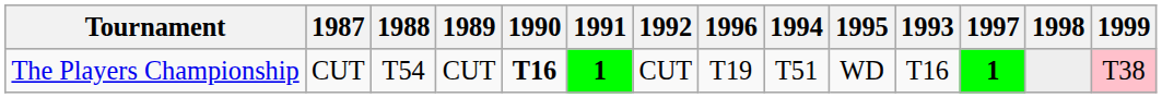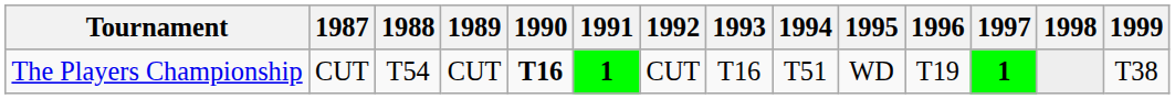columns swapped: 1993 <-> 1996
The Players Championship | 1999: pink background -> no background
